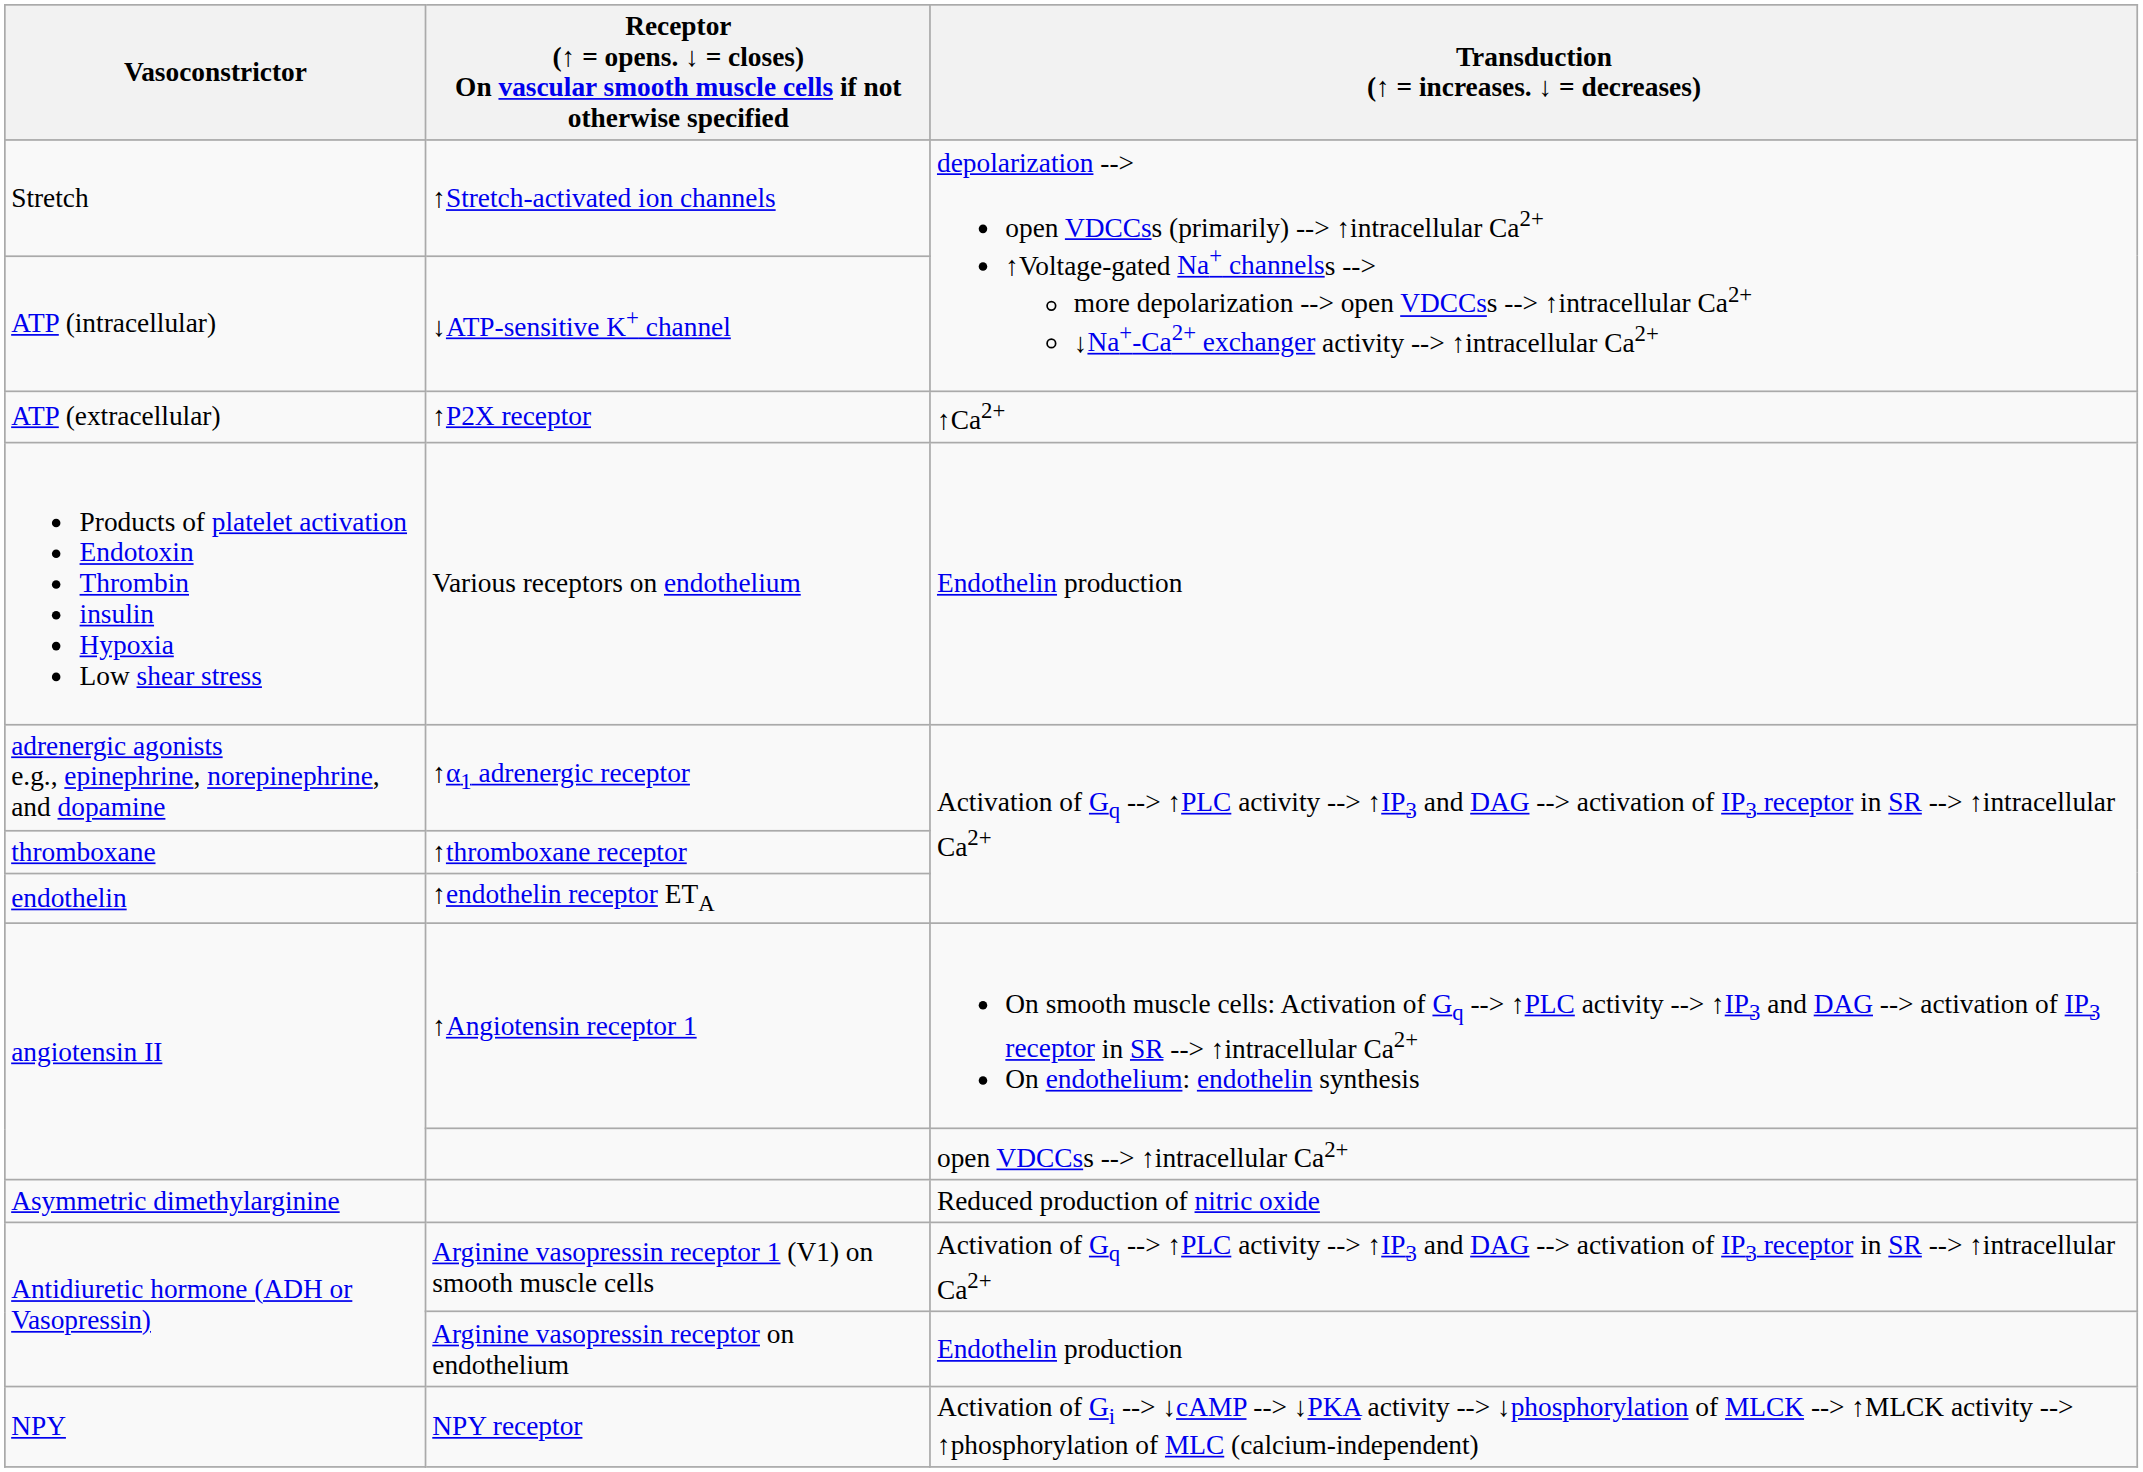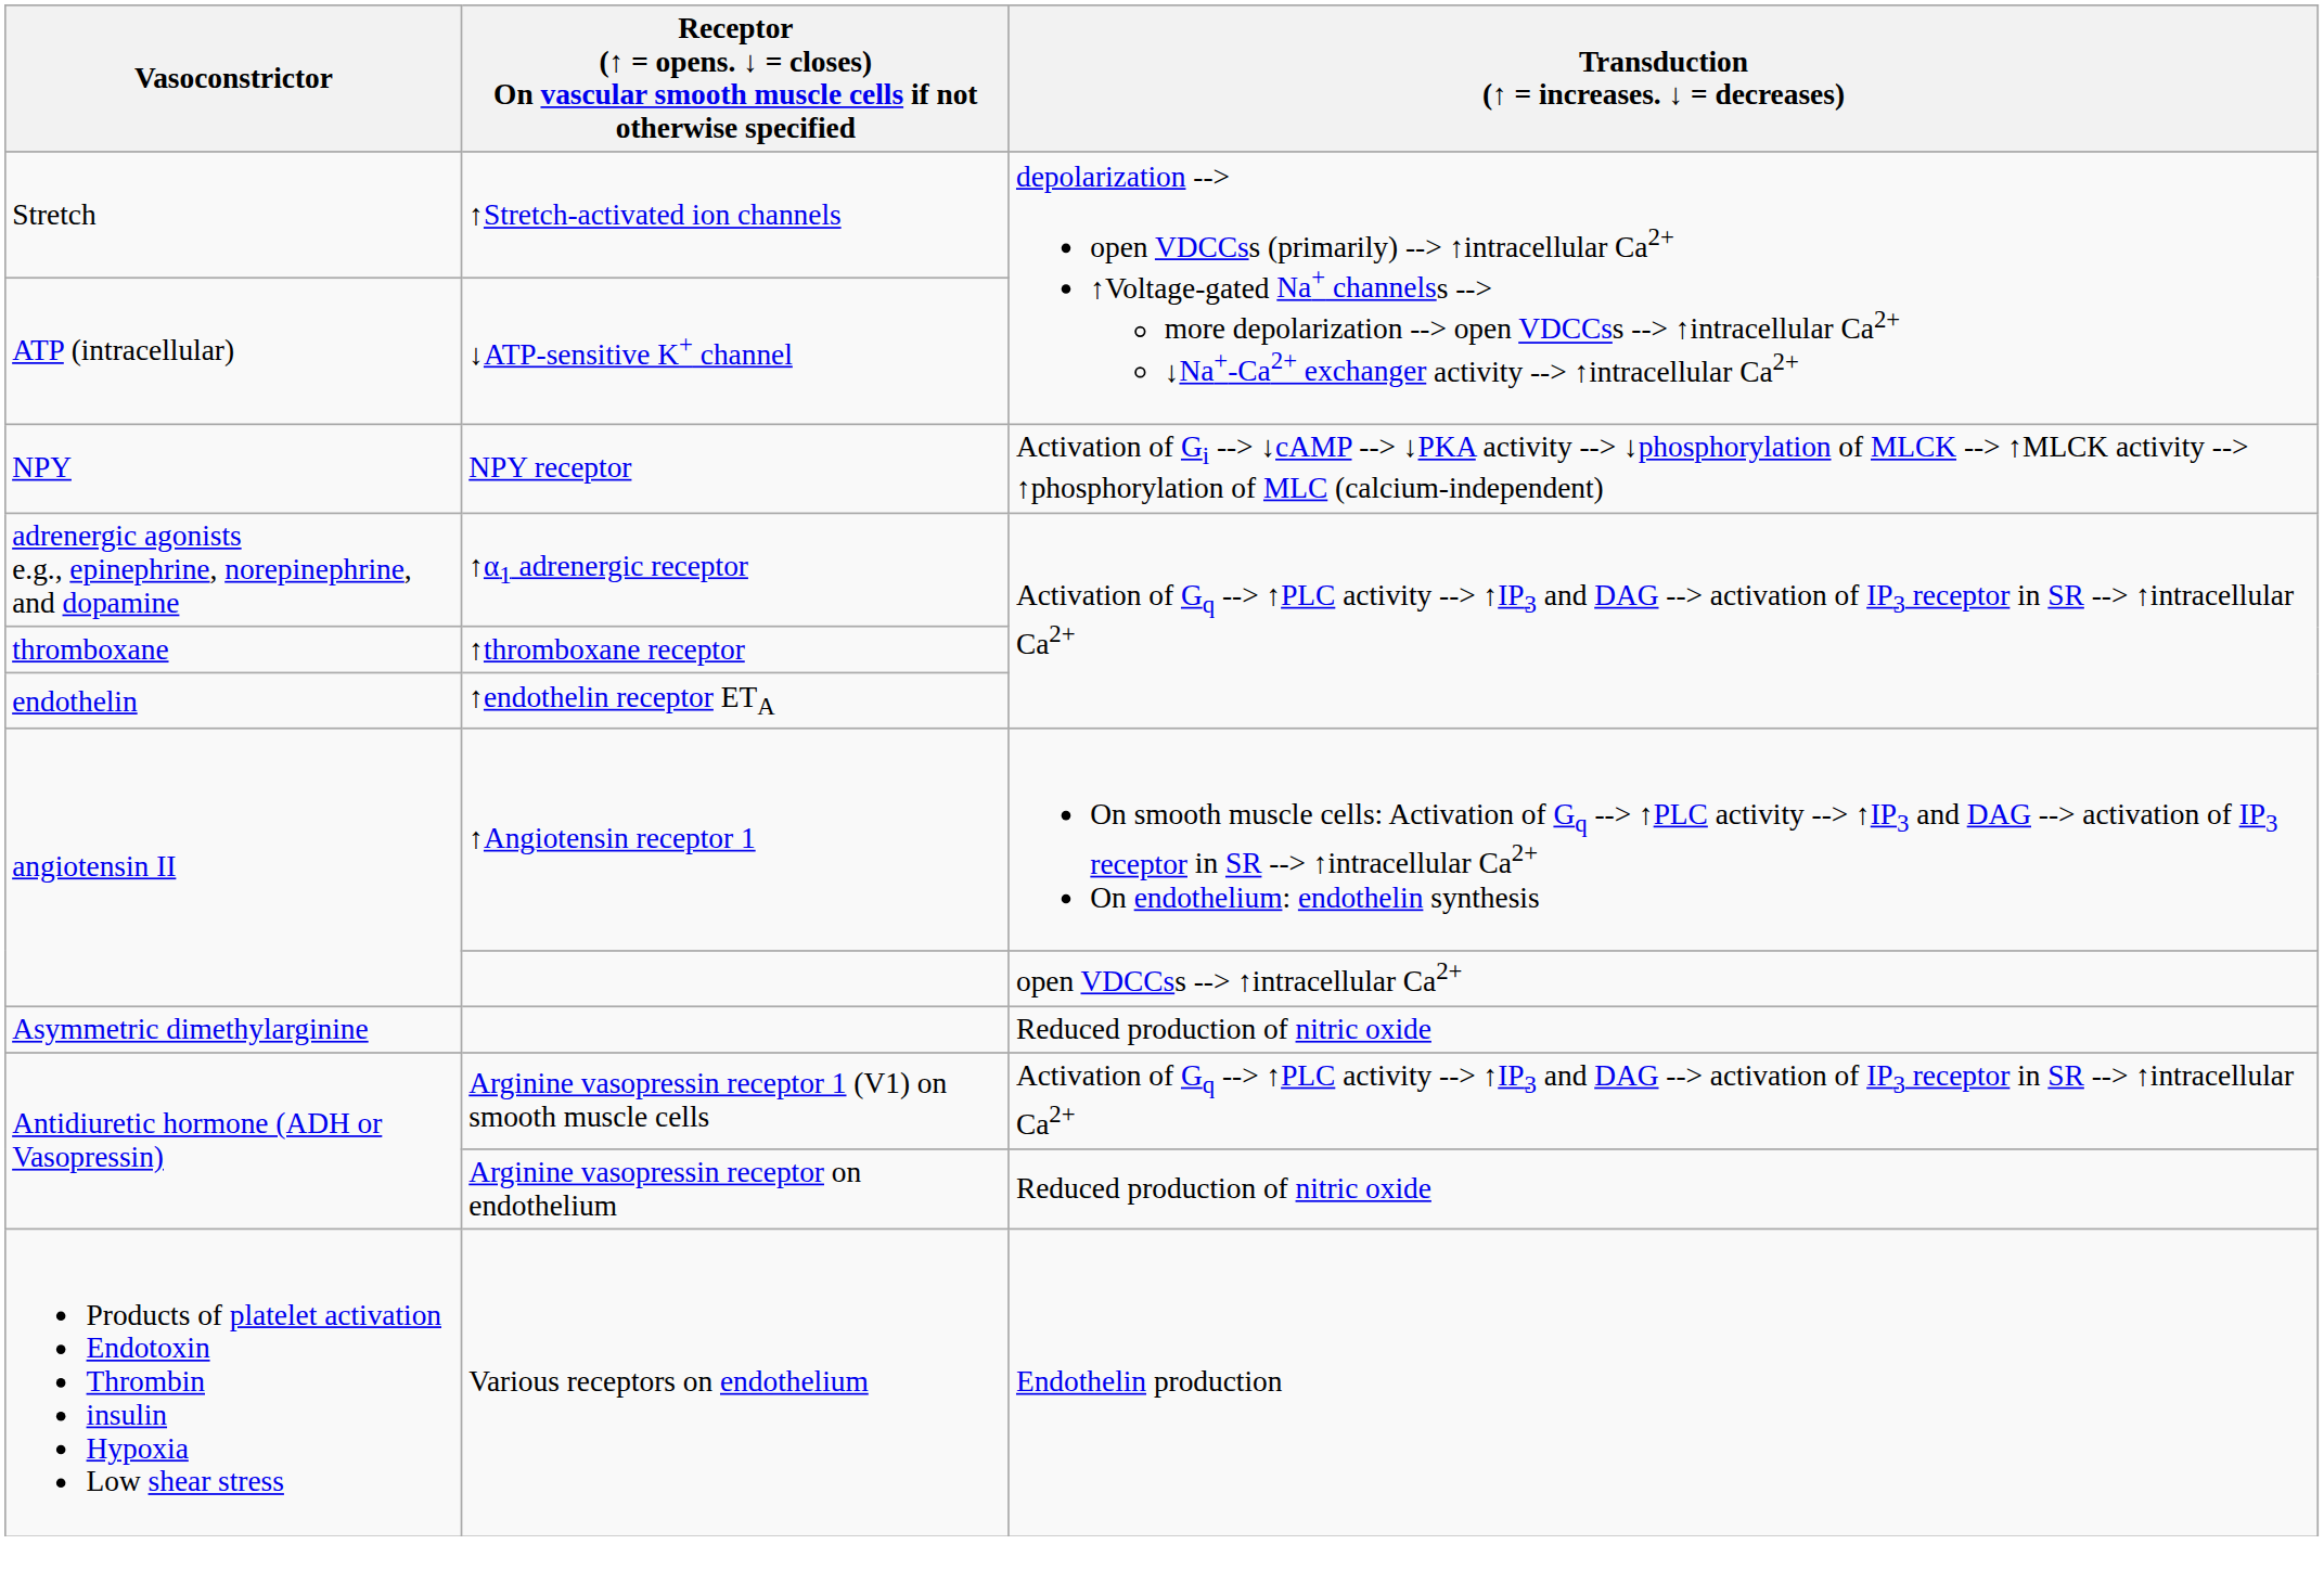- row: ATP (extracellular) | ↑P2X receptor | ↑Ca2+
rows swapped: NPY receptor <-> Various receptors on endothelium
Arginine vasopressin receptor on endothelium | Transduction (↑ = increases. ↓ = decreases): Endothelin production -> Reduced production of nitric oxide
